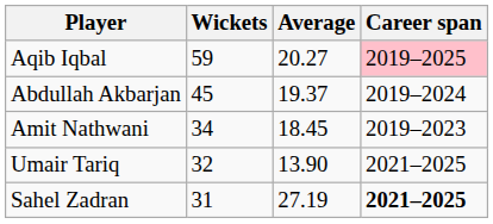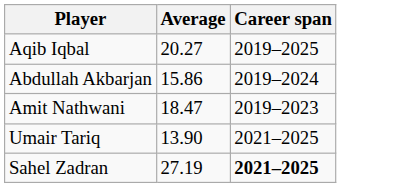- column: Wickets | 59 | 45 | 34 | 32 | 31
Aqib Iqbal | Career span: pink background -> no background
Abdullah Akbarjan | Average: 19.37 -> 15.86
Amit Nathwani | Average: 18.45 -> 18.47
